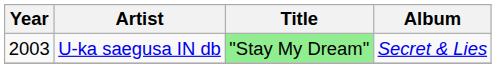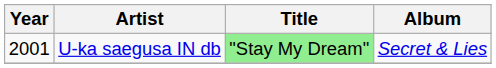U-ka saegusa IN db | Year: 2003 -> 2001
